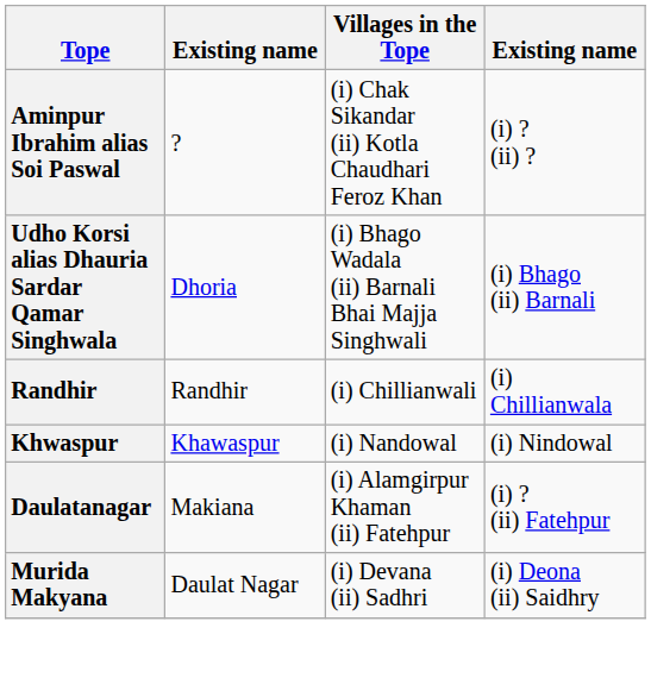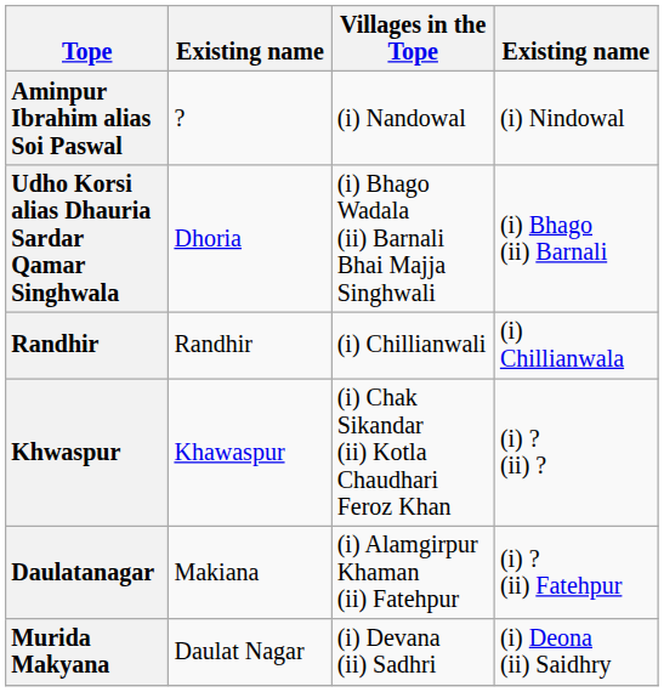Aminpur Ibrahim alias Soi Paswal | Villages in the Tope: (i) Chak Sikandar (ii) Kotla Chaudhari Feroz Khan -> (i) Nandowal
Aminpur Ibrahim alias Soi Paswal | column 4: (i) ? (ii) ? -> (i) Nindowal
Khwaspur | Villages in the Tope: (i) Nandowal -> (i) Chak Sikandar (ii) Kotla Chaudhari Feroz Khan
Khwaspur | column 4: (i) Nindowal -> (i) ? (ii) ?
